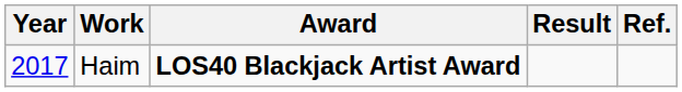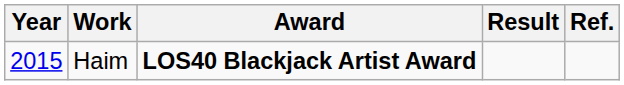Haim | Year: 2017 -> 2015
